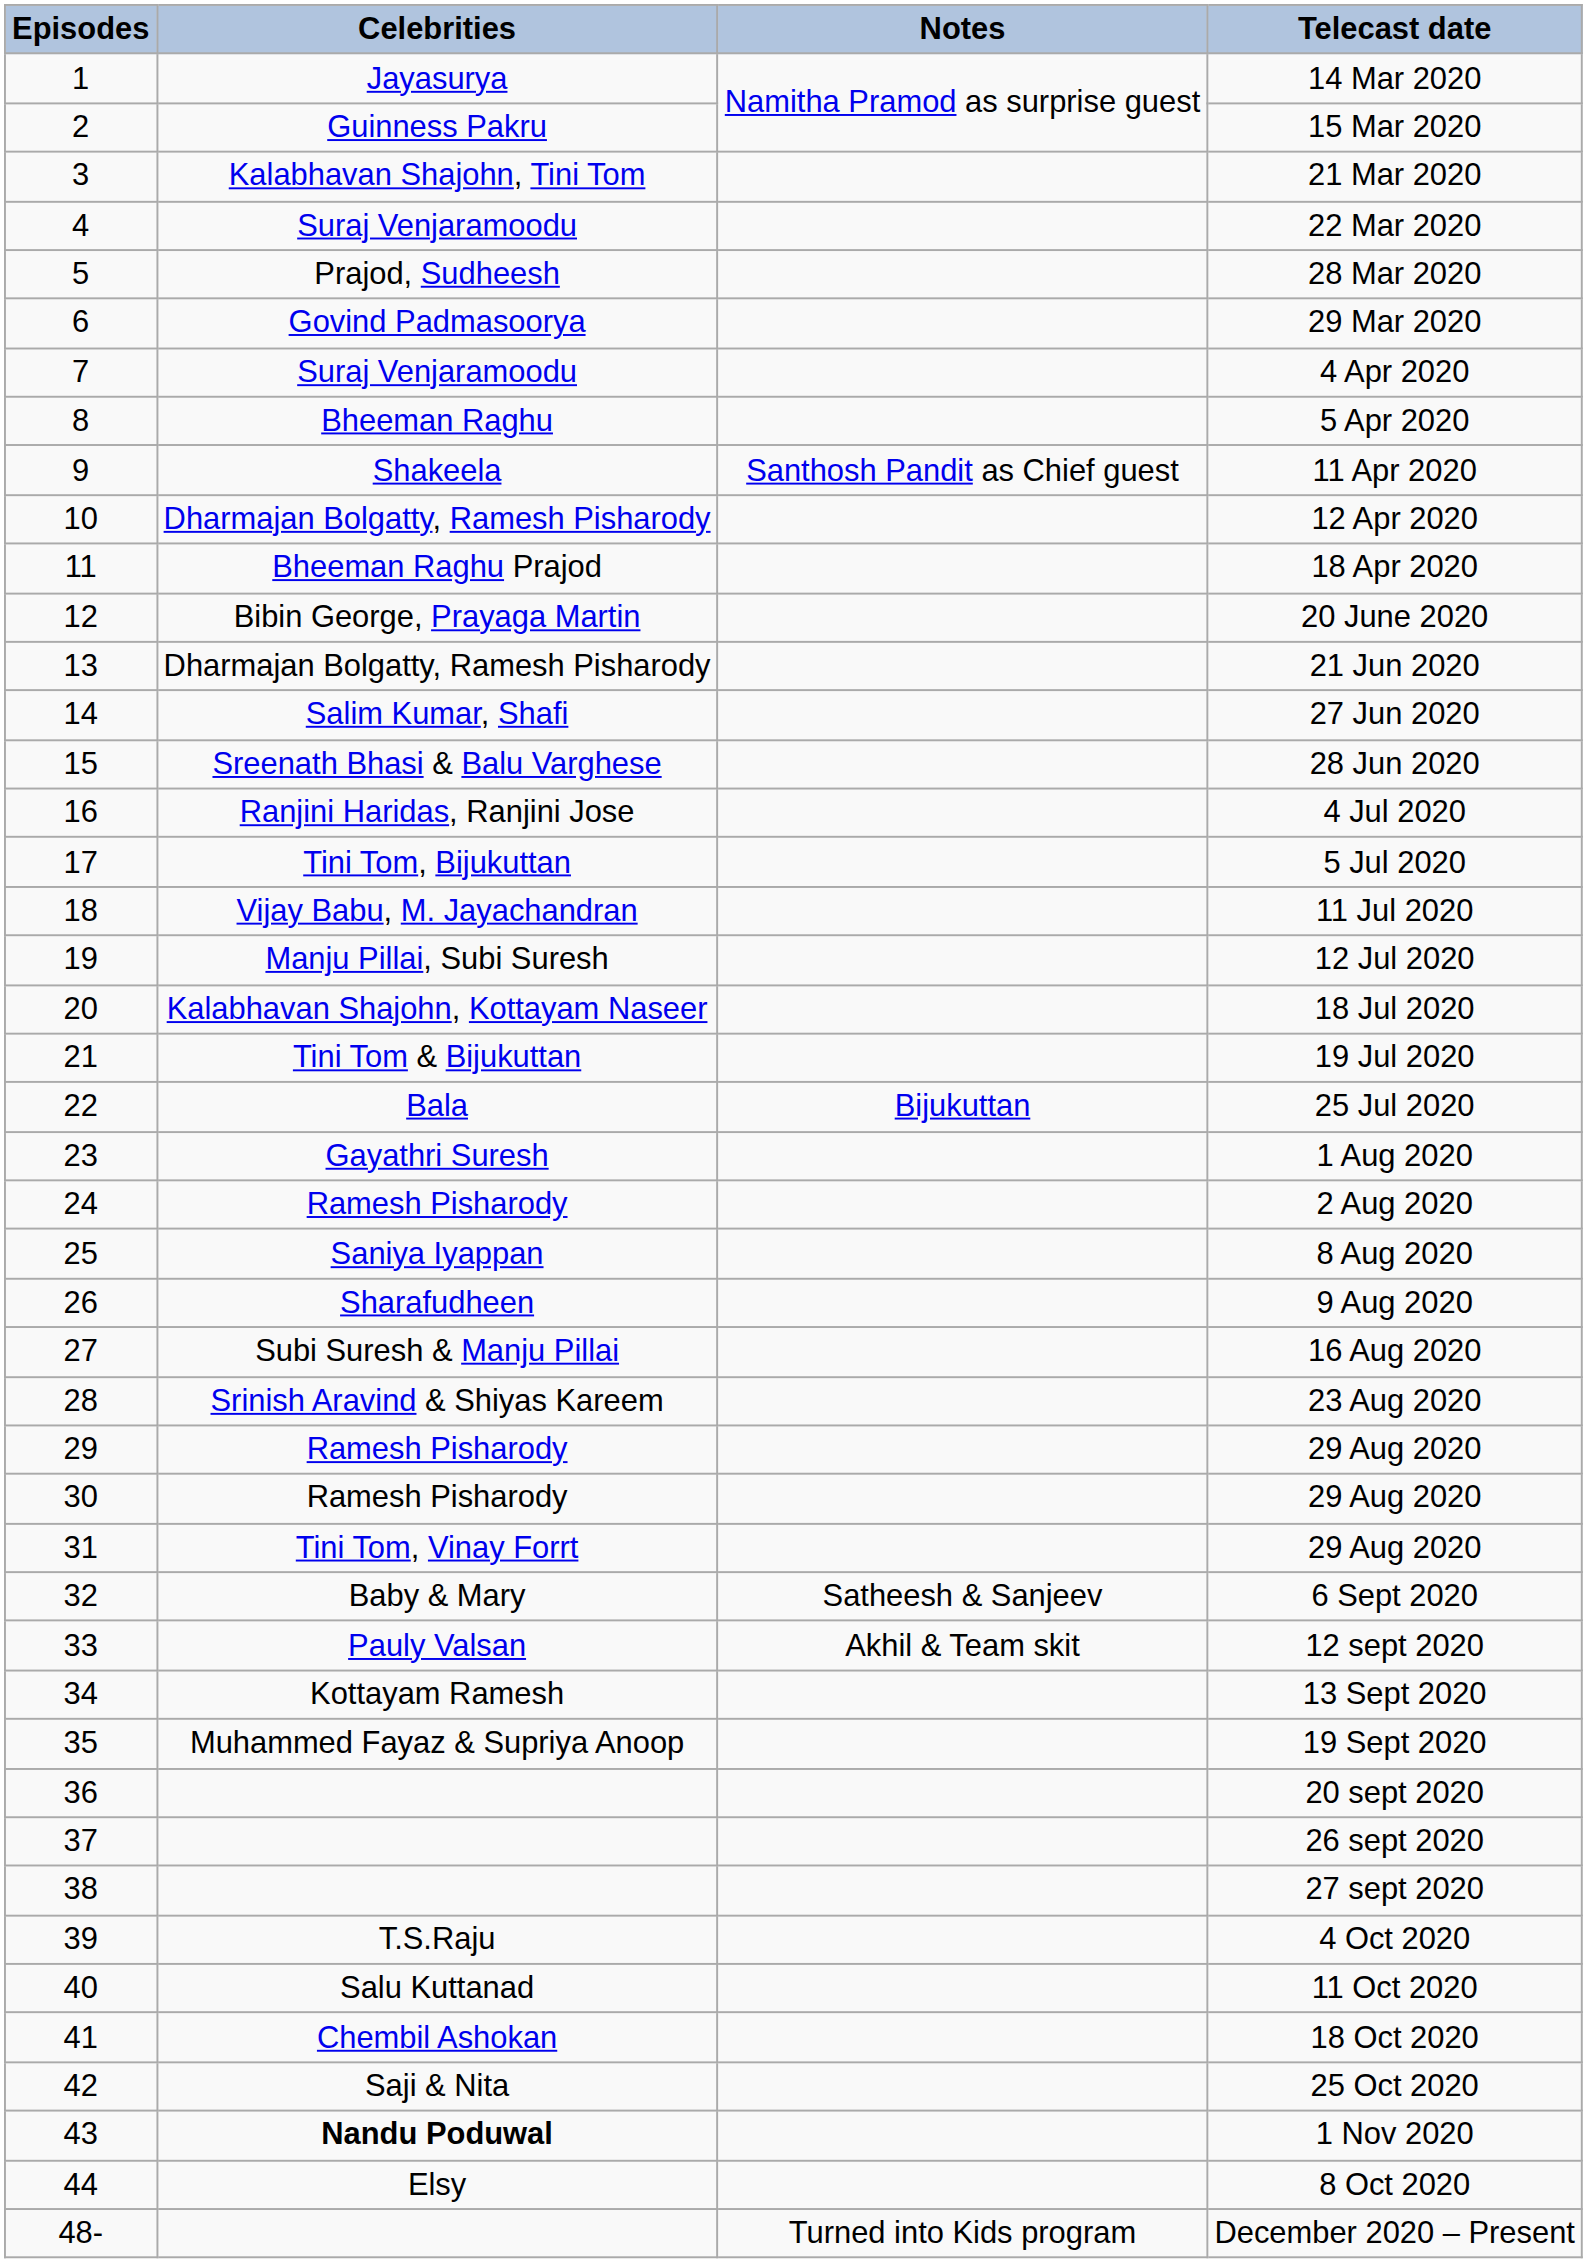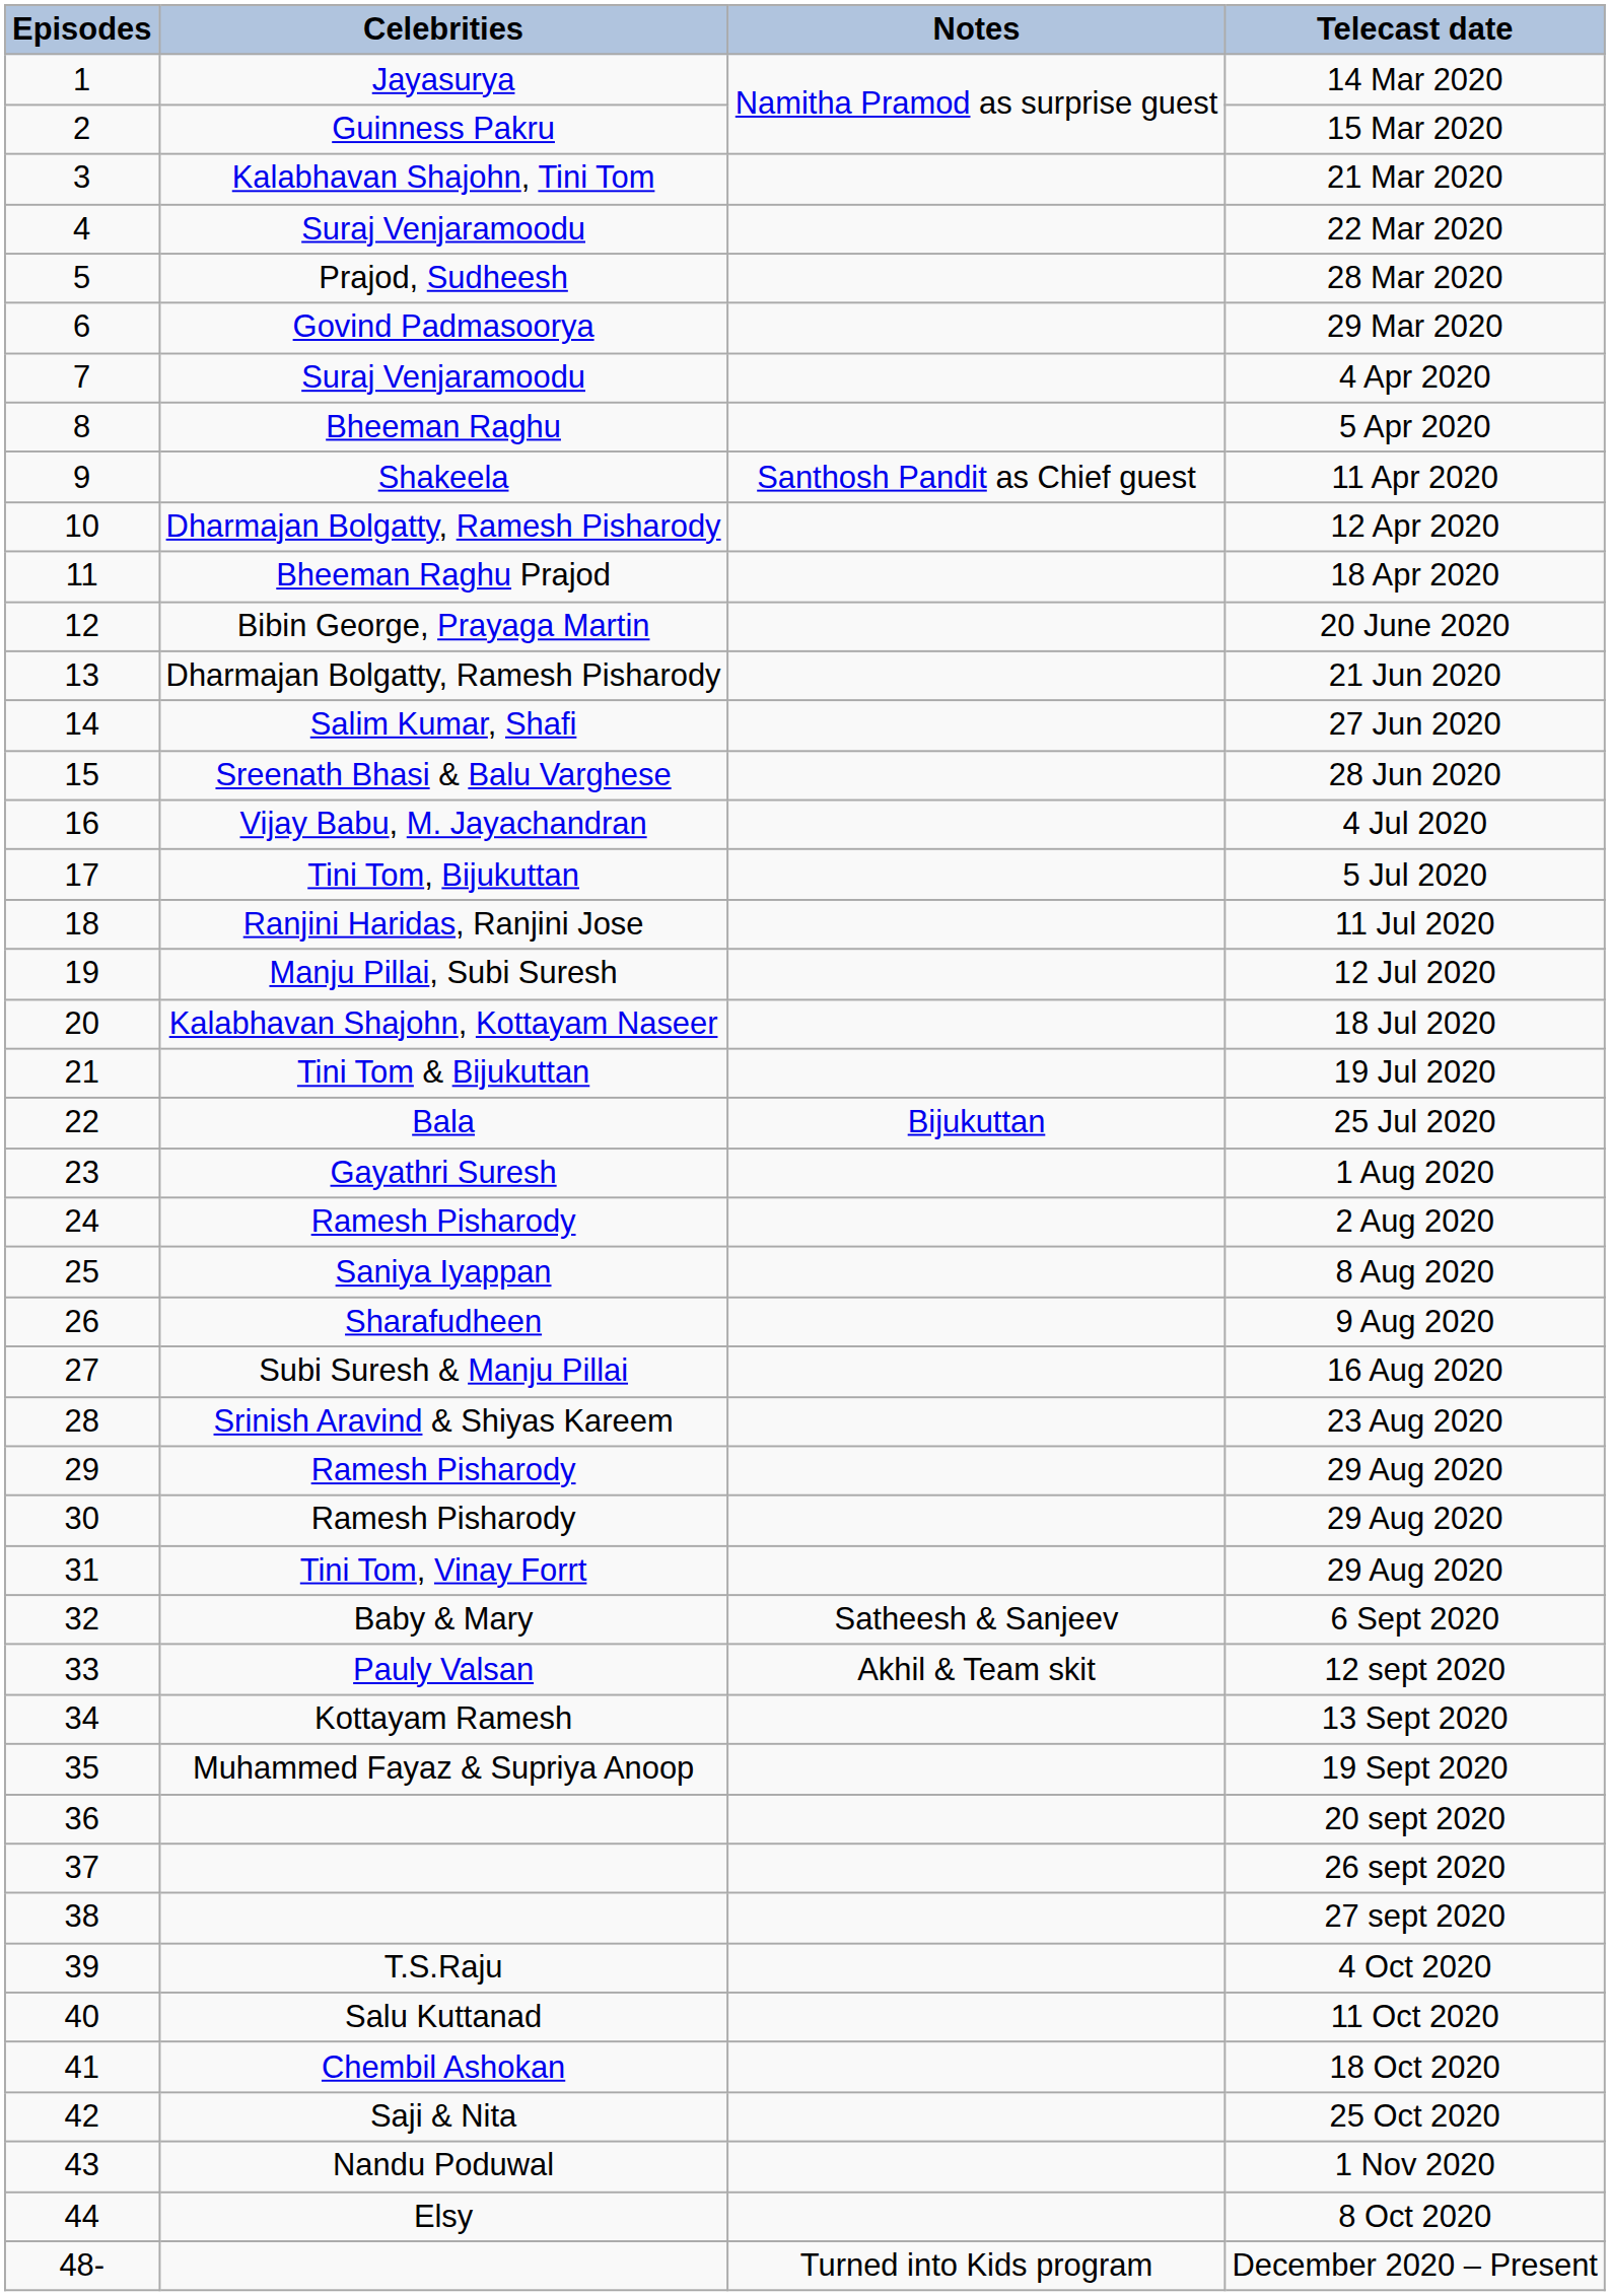4 Jul 2020 | Celebrities: Ranjini Haridas, Ranjini Jose -> Vijay Babu, M. Jayachandran
11 Jul 2020 | Celebrities: Vijay Babu, M. Jayachandran -> Ranjini Haridas, Ranjini Jose
1 Nov 2020 | Celebrities: bold -> normal
